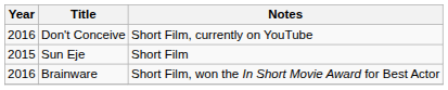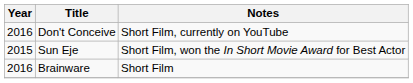Sun Eje | Notes: Short Film -> Short Film, won the In Short Movie Award for Best Actor
Brainware | Notes: Short Film, won the In Short Movie Award for Best Actor -> Short Film
